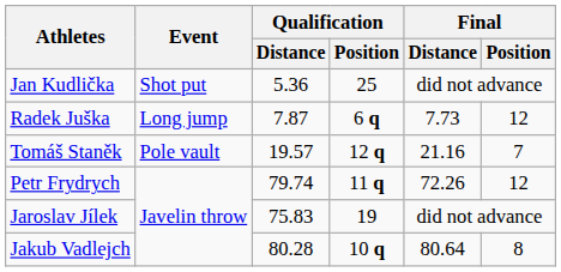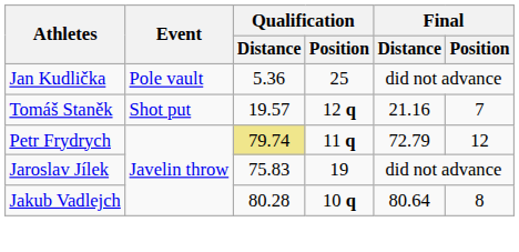Jan Kudlička | Event: Shot put -> Pole vault
- row: Radek Juška | Long jump | 7.87 | 6 q | 7.73 | 12
Tomáš Staněk | Event: Pole vault -> Shot put
Petr Frydrych | Qualification / Distance: no background -> khaki background
Petr Frydrych | Final / Distance: 72.26 -> 72.79
